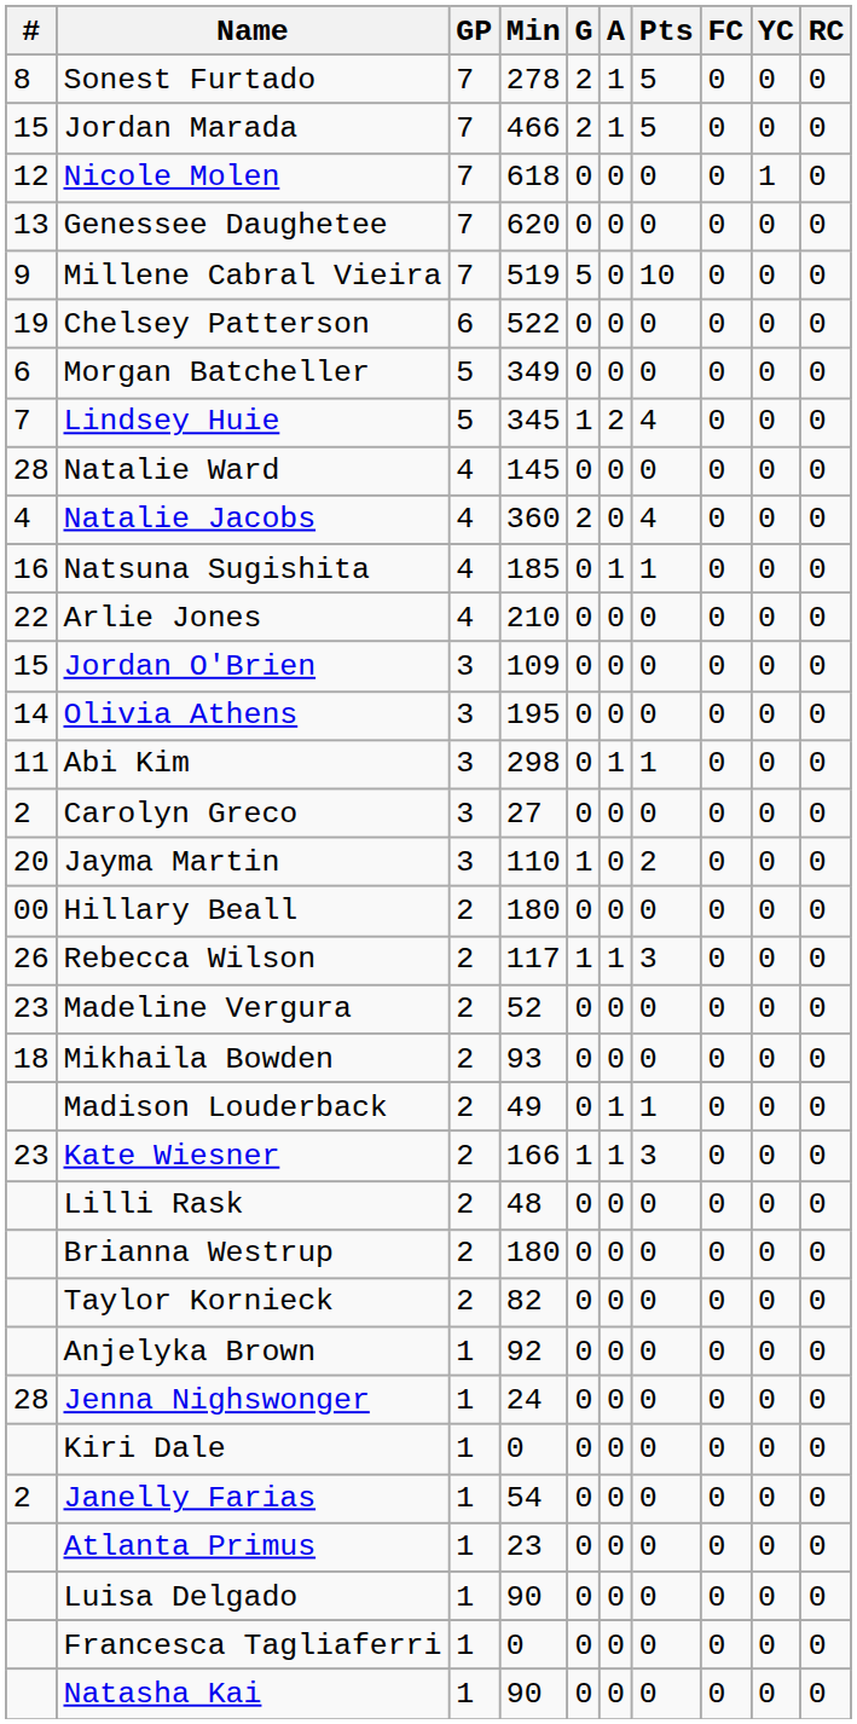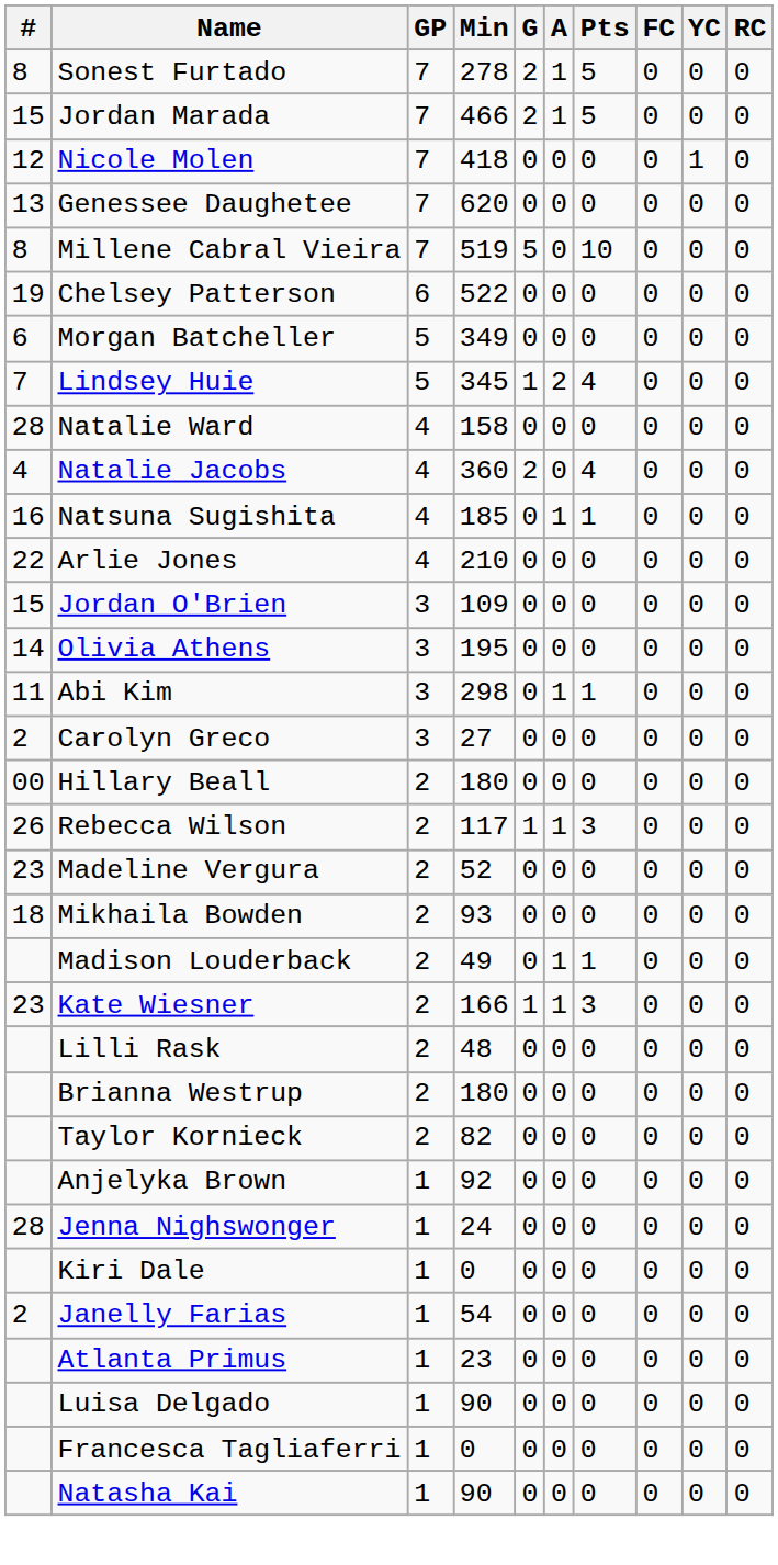Nicole Molen | Min: 618 -> 418
Millene Cabral Vieira | #: 9 -> 8
Natalie Ward | Min: 145 -> 158
- row: 20 | Jayma Martin | 3 | 110 | 1 | 0 | 2 | 0 | 0 | 0
